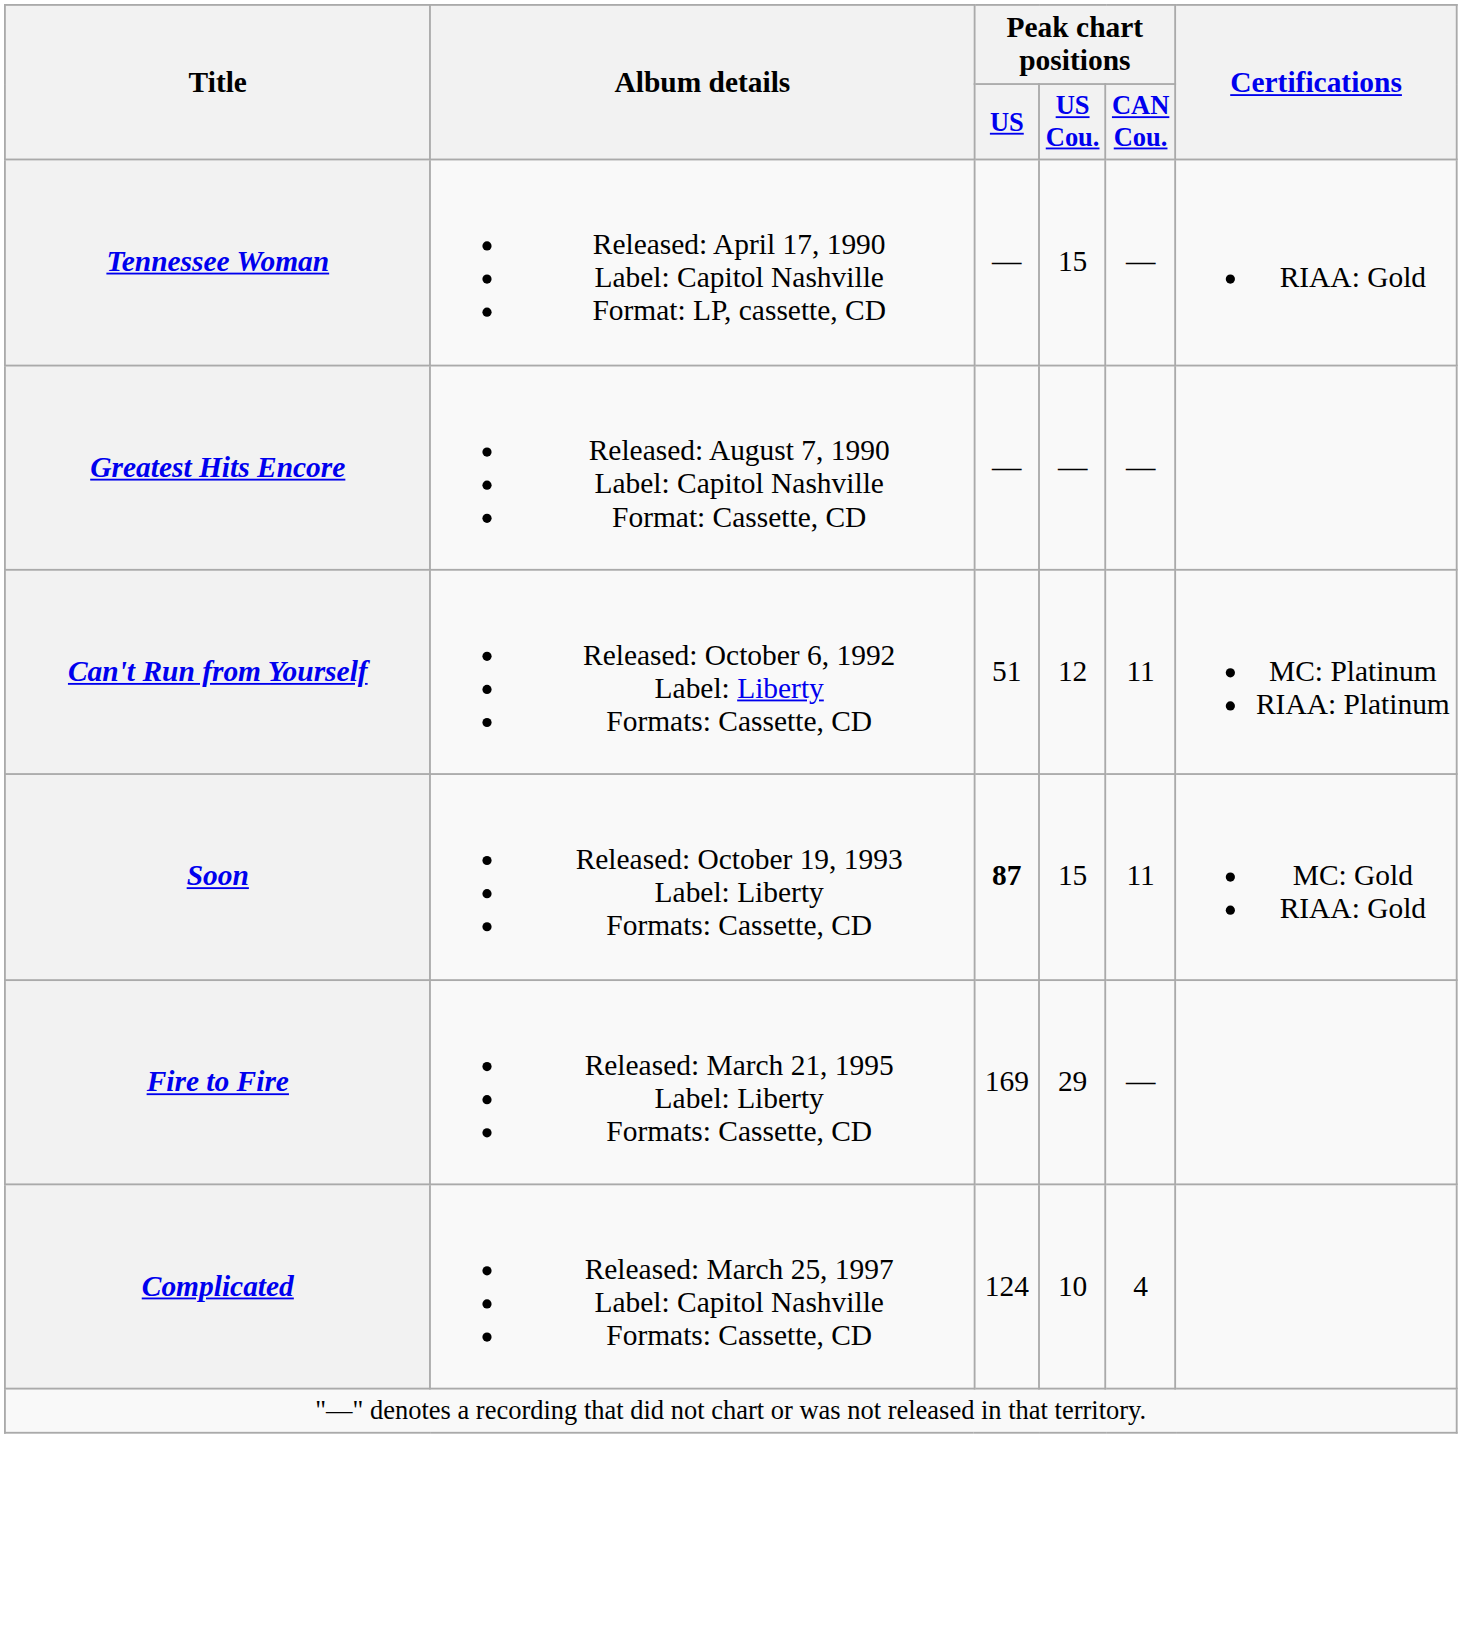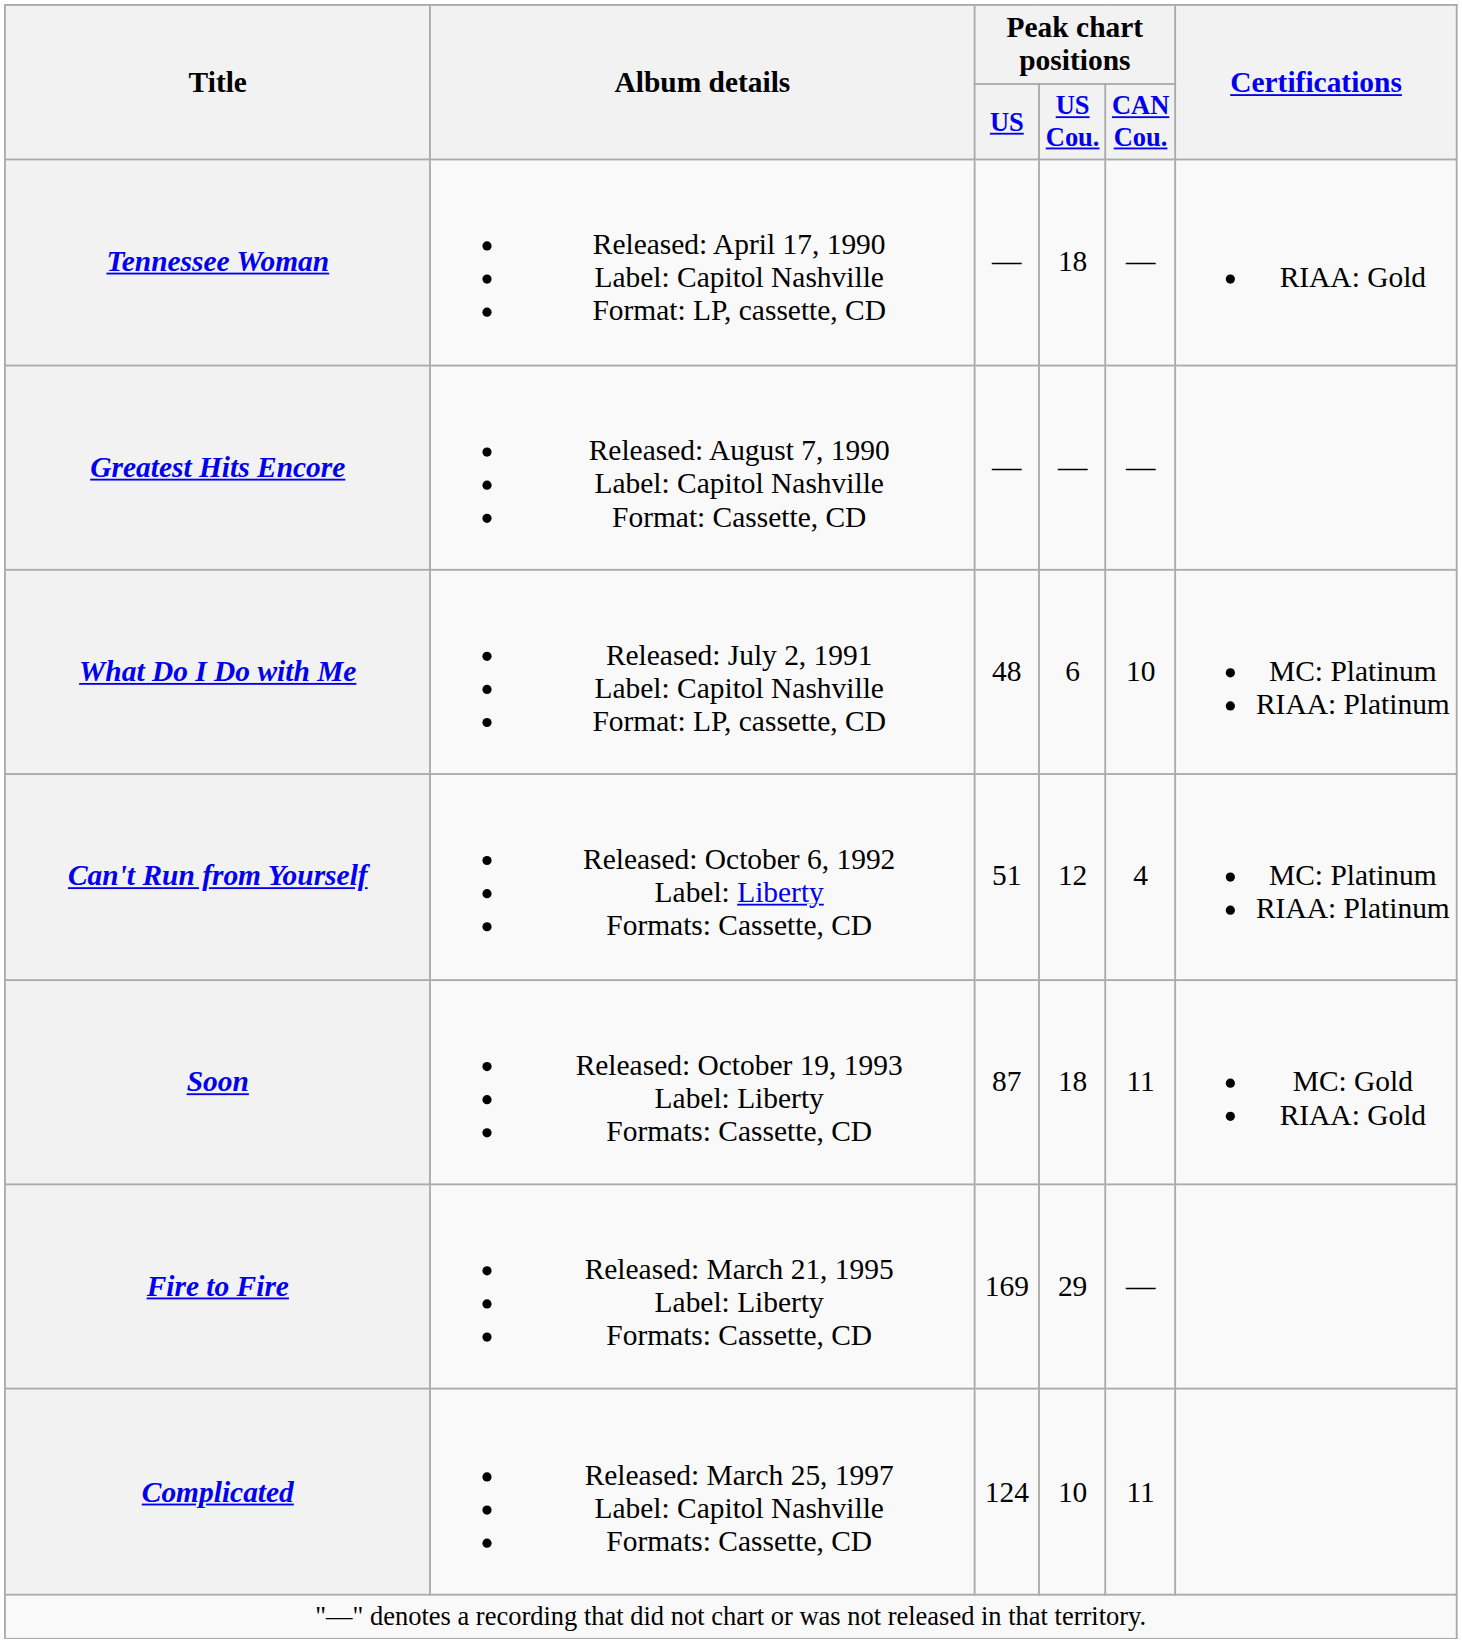Tennessee Woman | Peak chart positions / US Cou.: 15 -> 18
+ row: What Do I Do with Me | Released: July 2, 1991 Label: Capitol Nashville Format: LP, cassette, CD | 48 | 6 | 10 | MC: Platinum RIAA: Platinum
Can't Run from Yourself | Peak chart positions / CAN Cou.: 11 -> 4
Soon | Peak chart positions / US: bold -> normal
Soon | Peak chart positions / US Cou.: 15 -> 18
Complicated | Peak chart positions / CAN Cou.: 4 -> 11
